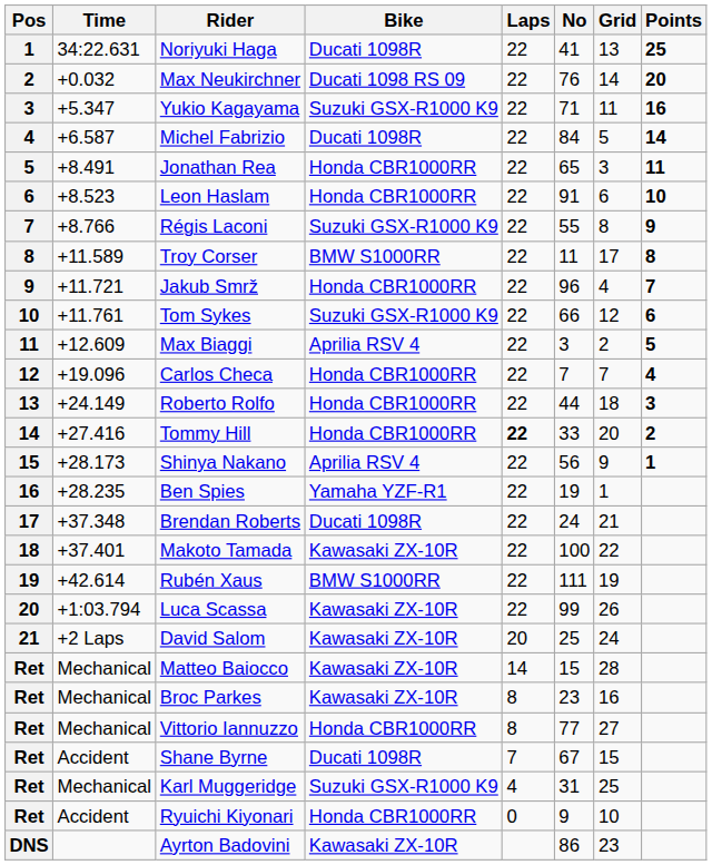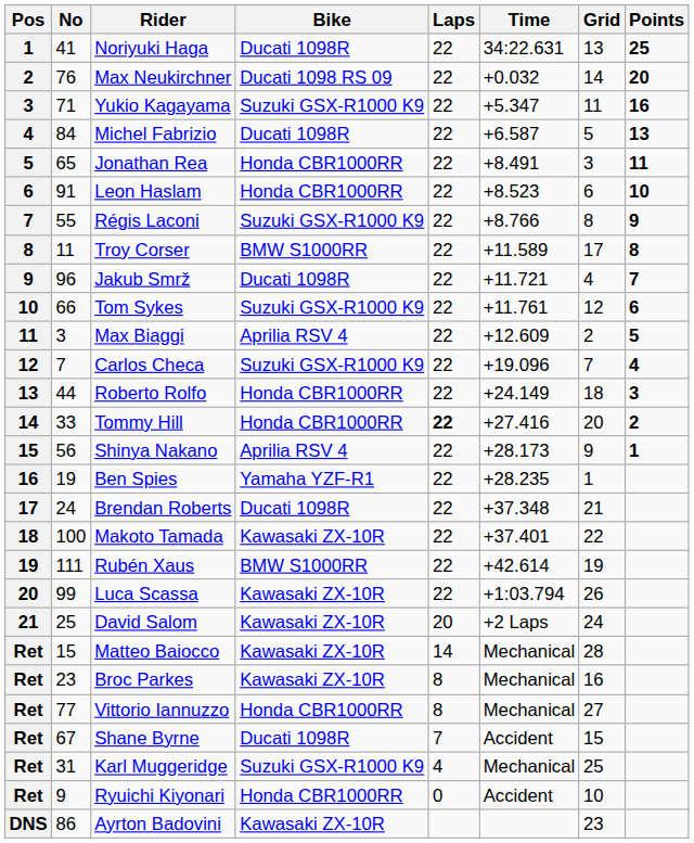columns swapped: No <-> Time
Michel Fabrizio | Points: 14 -> 13
Jakub Smrž | Bike: Honda CBR1000RR -> Ducati 1098R
Carlos Checa | Bike: Honda CBR1000RR -> Suzuki GSX-R1000 K9
